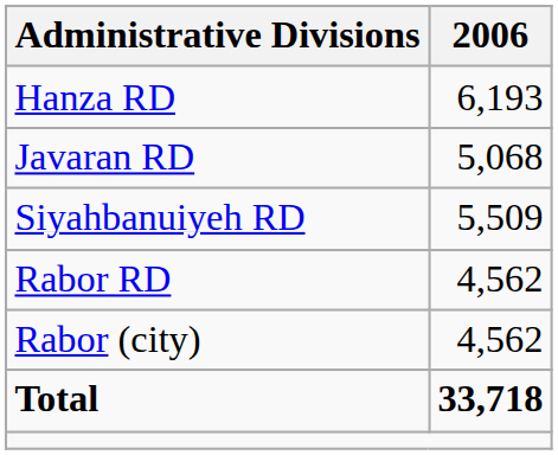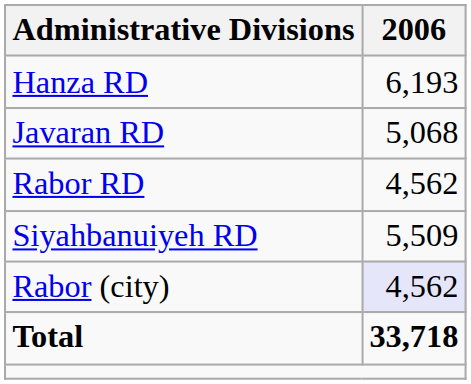rows swapped: Rabor RD <-> Siyahbanuiyeh RD
Rabor (city) | 2006: no background -> lavender background
